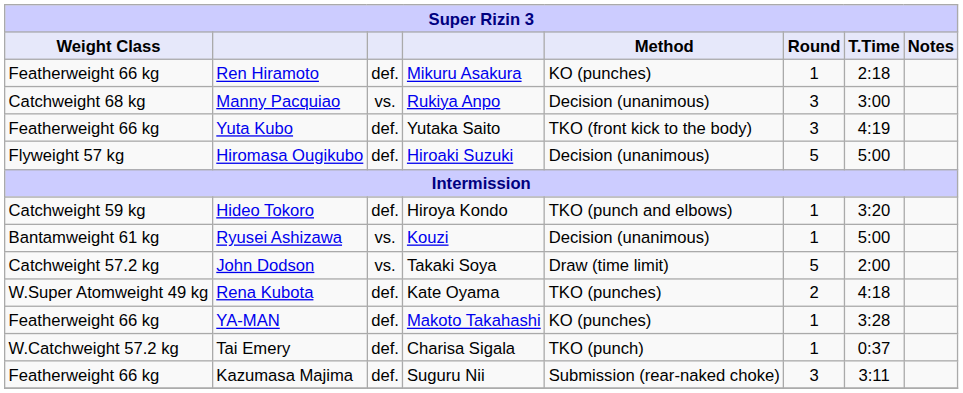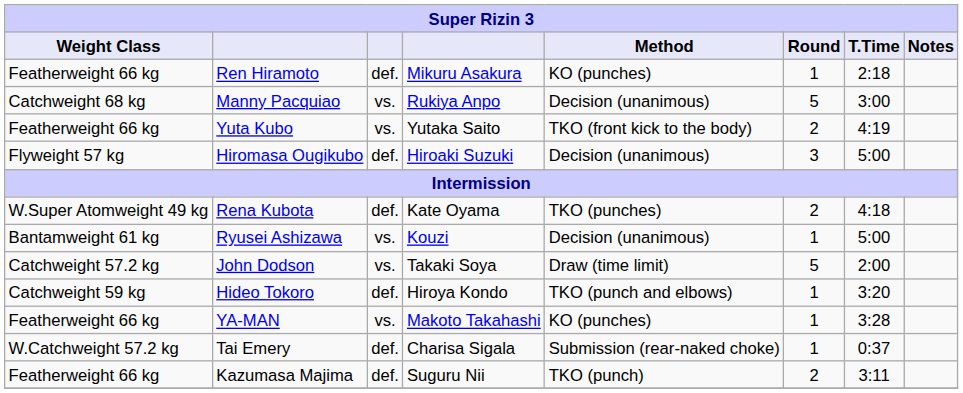Manny Pacquiao | Round: 3 -> 5
Yuta Kubo | column 3: def. -> vs.
Yuta Kubo | Round: 3 -> 2
Hiromasa Ougikubo | Round: 5 -> 3
rows swapped: Hideo Tokoro <-> Rena Kubota
YA-MAN | column 3: def. -> vs.
Tai Emery | Method: TKO (punch) -> Submission (rear-naked choke)
Kazumasa Majima | Method: Submission (rear-naked choke) -> TKO (punch)
Kazumasa Majima | Round: 3 -> 2
